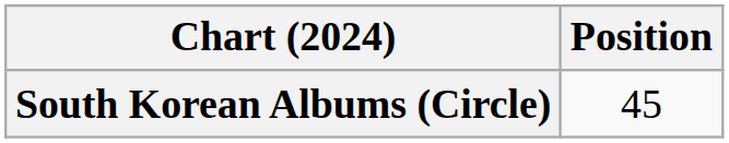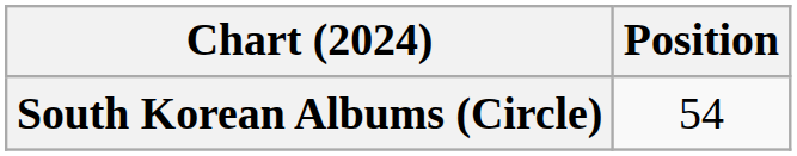South Korean Albums (Circle) | Position: 45 -> 54
